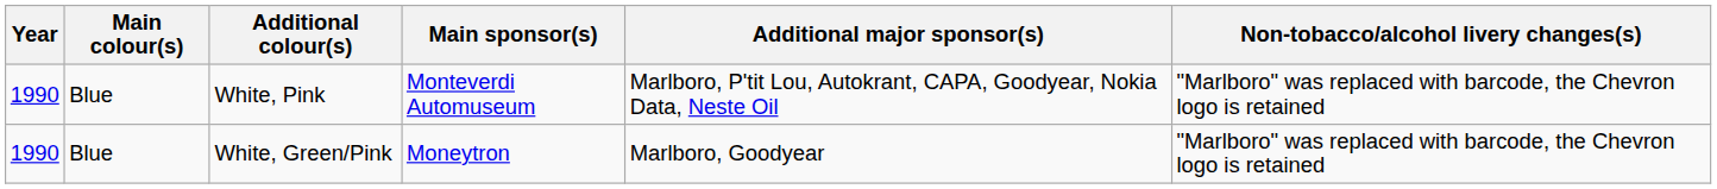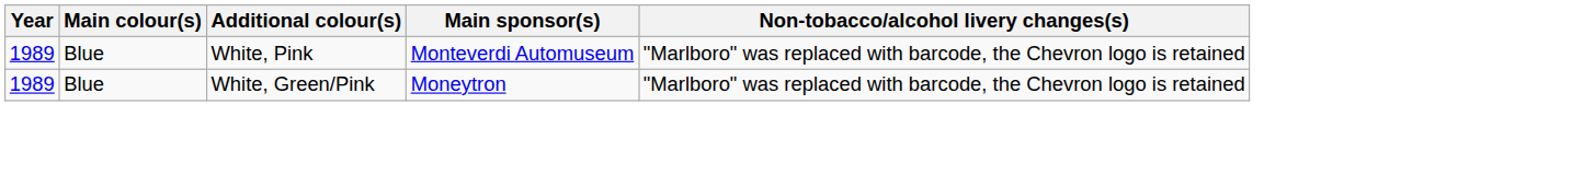- column: Additional major sponsor(s) | Marlboro, P'tit Lou, Autokrant, CAPA, Goodyear, Nokia Data, Neste Oil | Marlboro, Goodyear
White, Pink | Year: 1990 -> 1989
White, Green/Pink | Year: 1990 -> 1989
